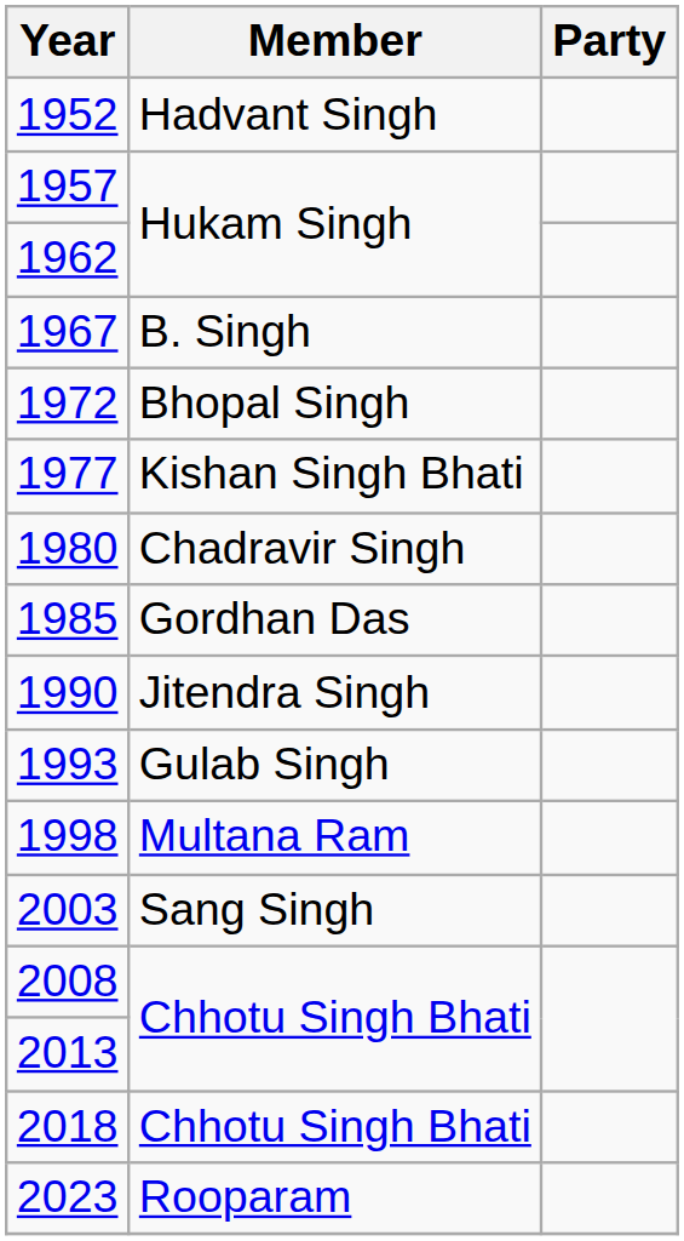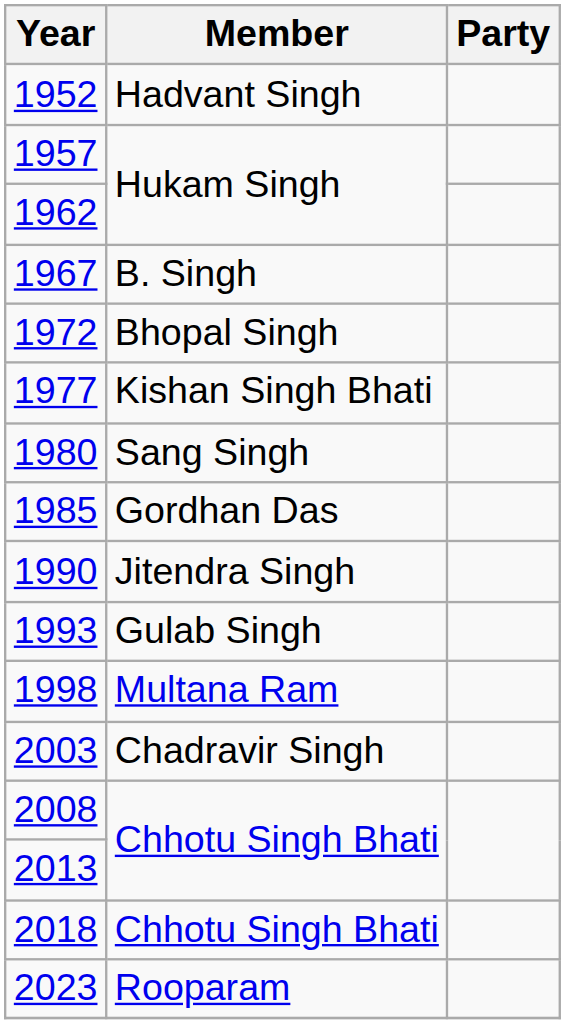1980 | Member: Chadravir Singh -> Sang Singh
2003 | Member: Sang Singh -> Chadravir Singh
